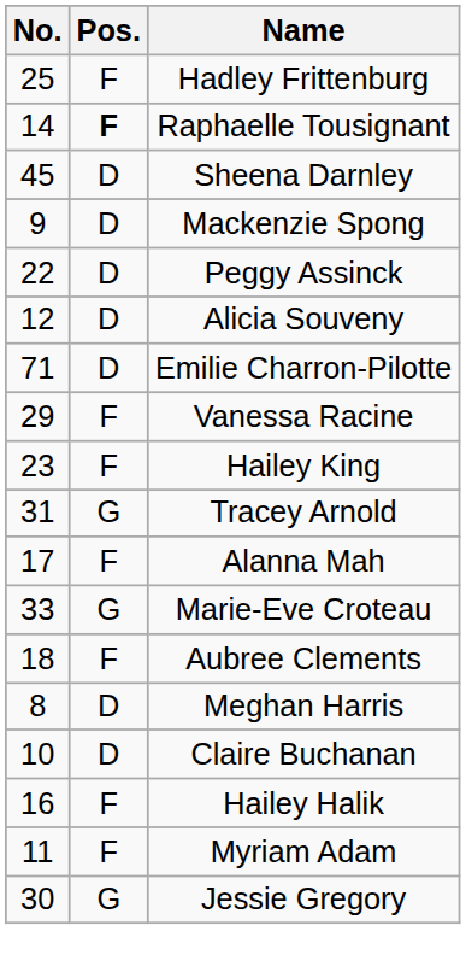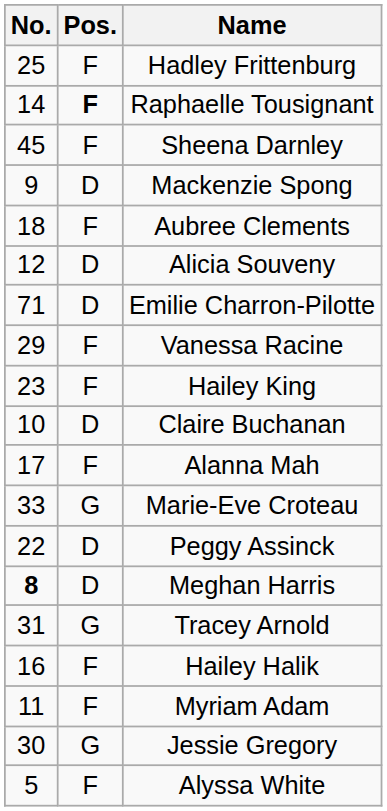Sheena Darnley | Pos.: D -> F
rows swapped: Aubree Clements <-> Peggy Assinck
rows swapped: Claire Buchanan <-> Tracey Arnold
Meghan Harris | No.: normal -> bold
+ row: 5 | F | Alyssa White
